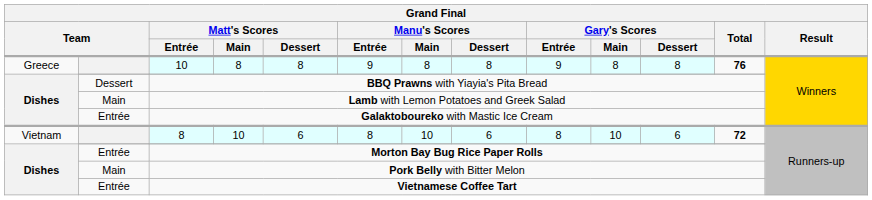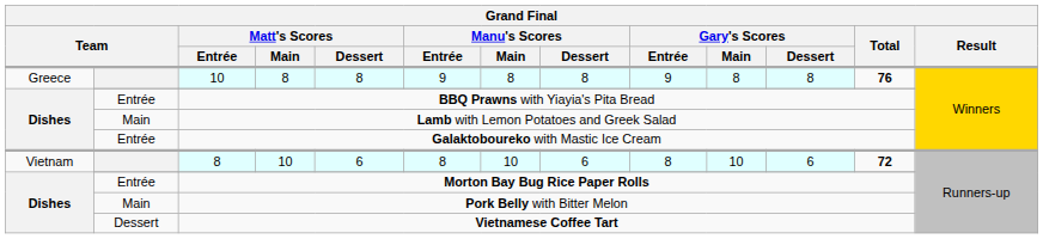BBQ Prawns with Yiayia's Pita Bread | column 2: Dessert -> Entrée
Vietnamese Coffee Tart | column 2: Entrée -> Dessert
